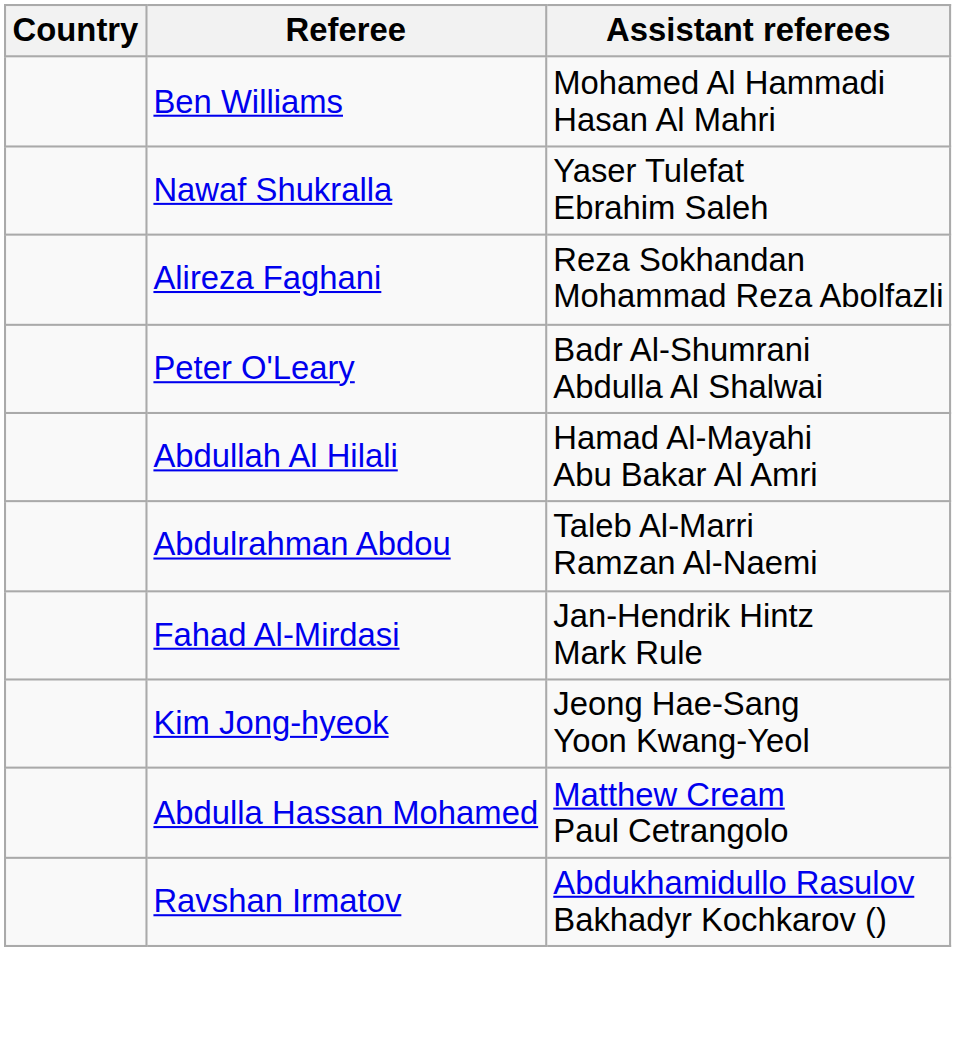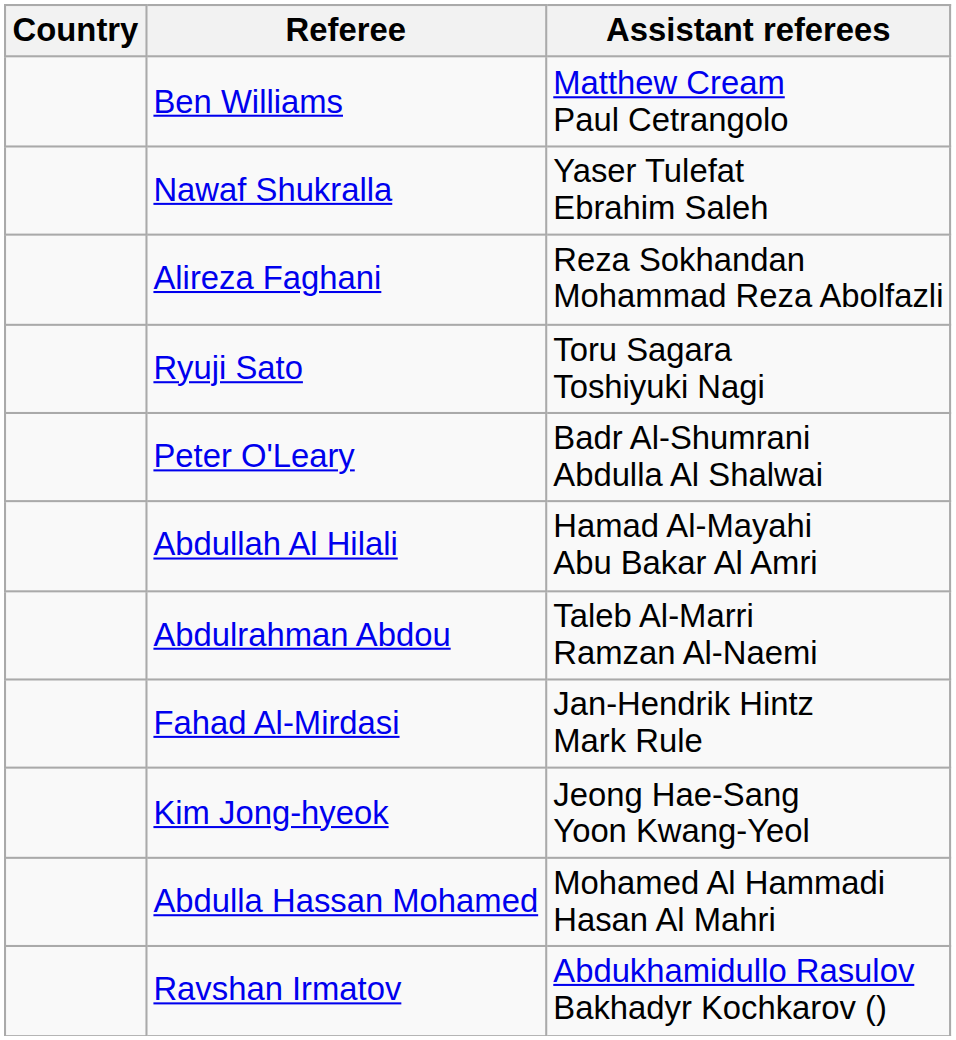Ben Williams | Assistant referees: Mohamed Al Hammadi Hasan Al Mahri -> Matthew Cream Paul Cetrangolo
+ row: Ryuji Sato | Toru Sagara Toshiyuki Nagi
Abdulla Hassan Mohamed | Assistant referees: Matthew Cream Paul Cetrangolo -> Mohamed Al Hammadi Hasan Al Mahri
